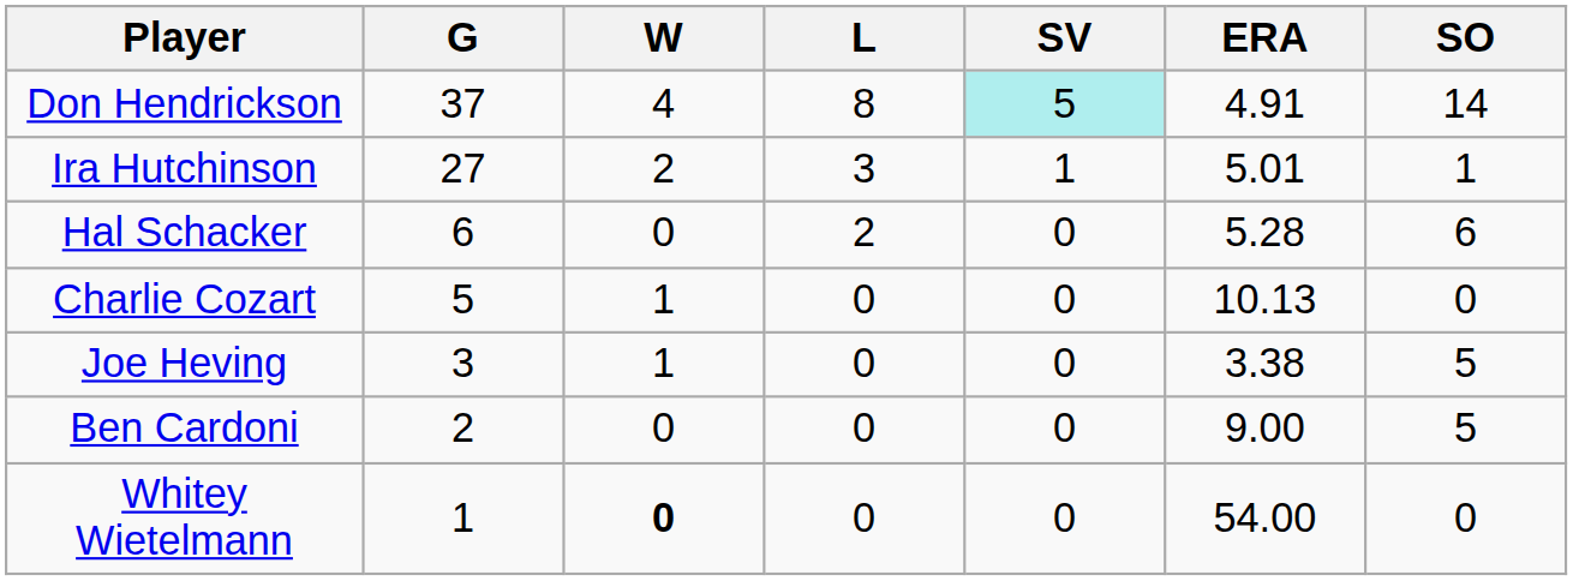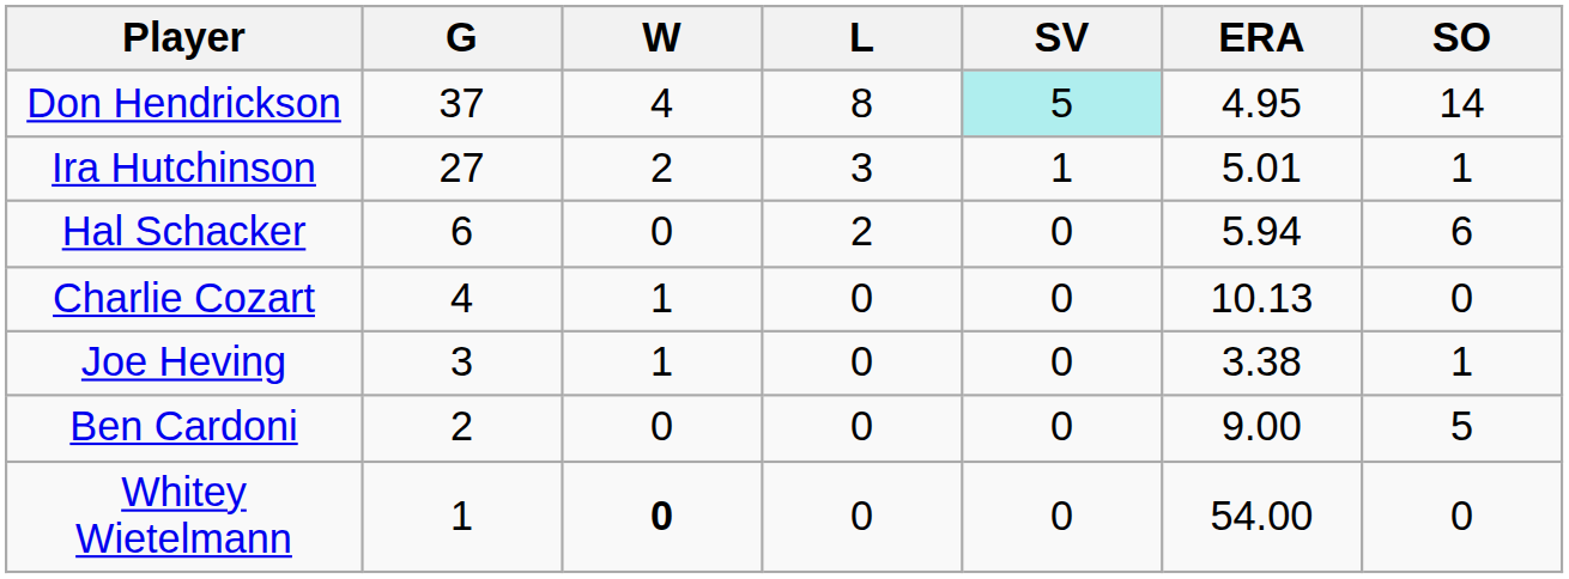Don Hendrickson | ERA: 4.91 -> 4.95
Hal Schacker | ERA: 5.28 -> 5.94
Charlie Cozart | G: 5 -> 4
Joe Heving | SO: 5 -> 1
